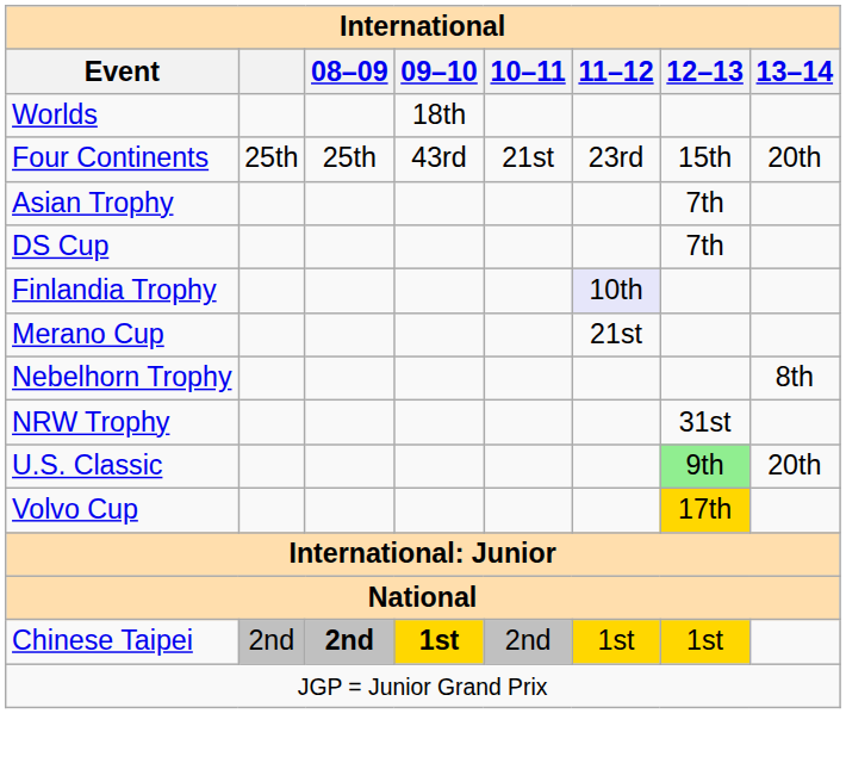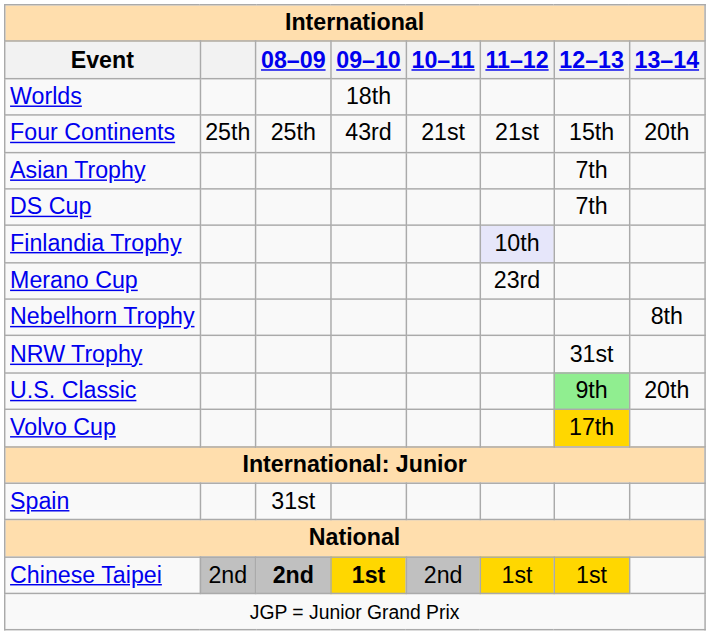Four Continents | 11–12: 23rd -> 21st
Merano Cup | 11–12: 21st -> 23rd
+ row: Spain | 31st
